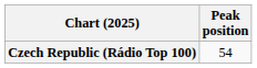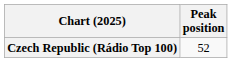Czech Republic (Rádio Top 100) | Peak position: 54 -> 52
